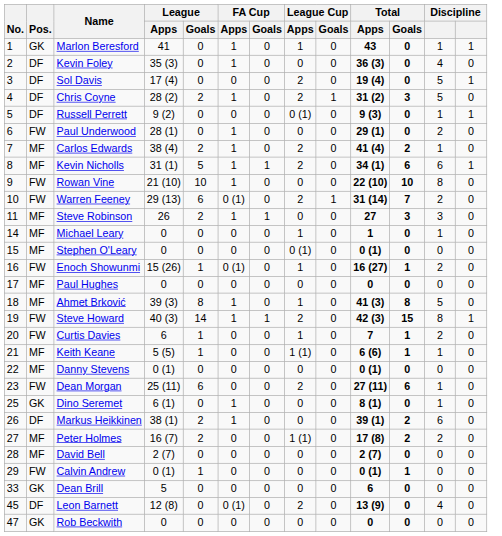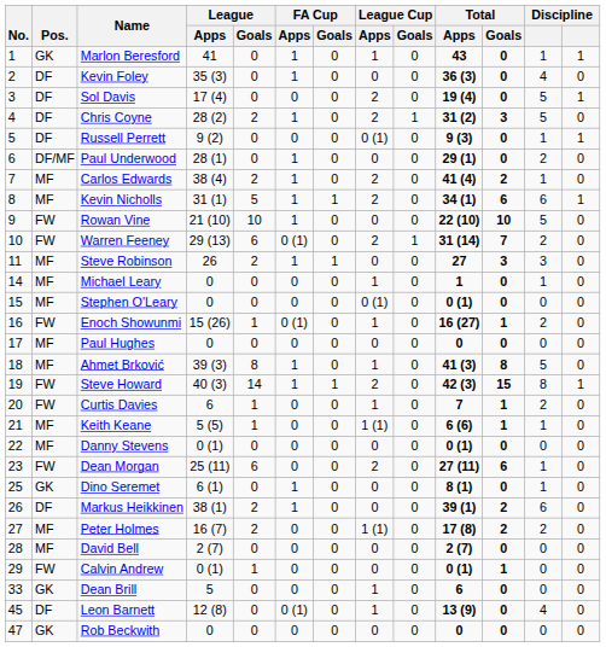Paul Underwood | Pos.: FW -> DF/MF
Rowan Vine | column 12: 8 -> 5
Dean Brill | League Cup / Apps: 0 -> 1
Leon Barnett | League Cup / Apps: 2 -> 1
